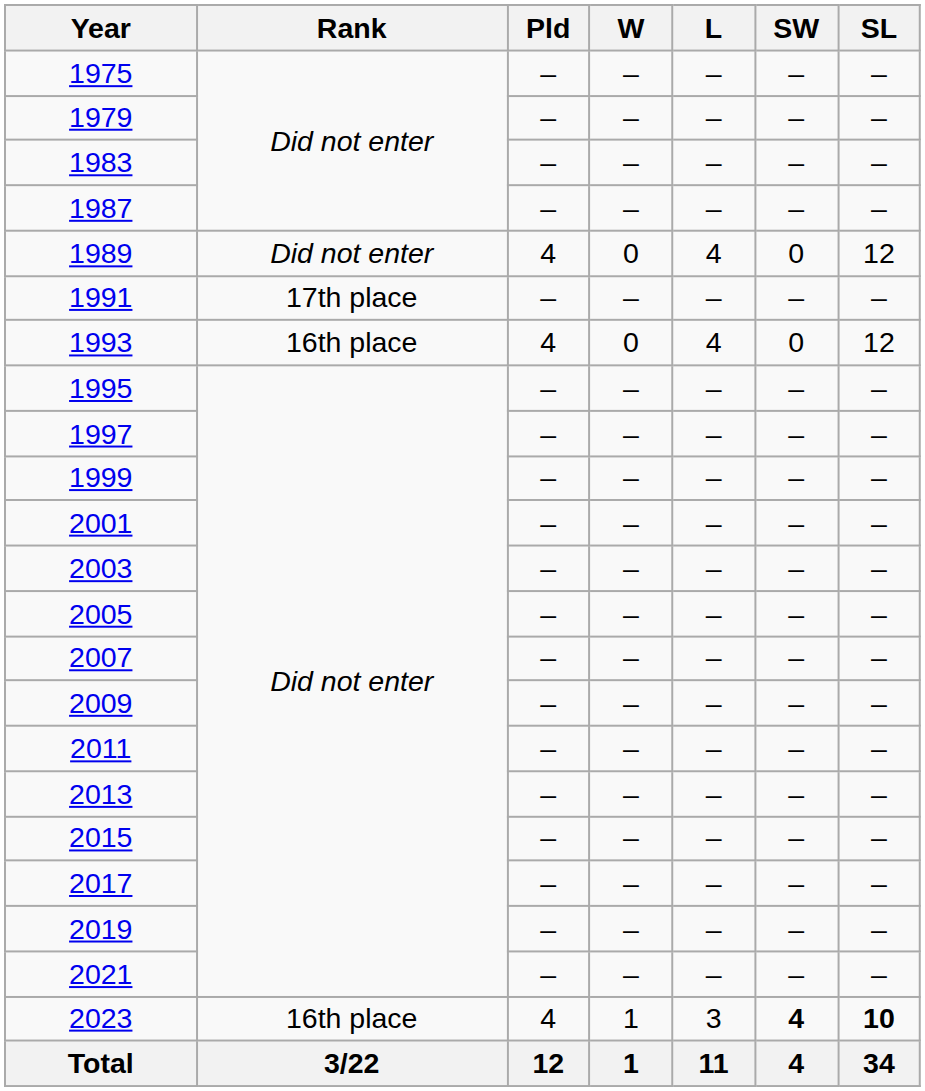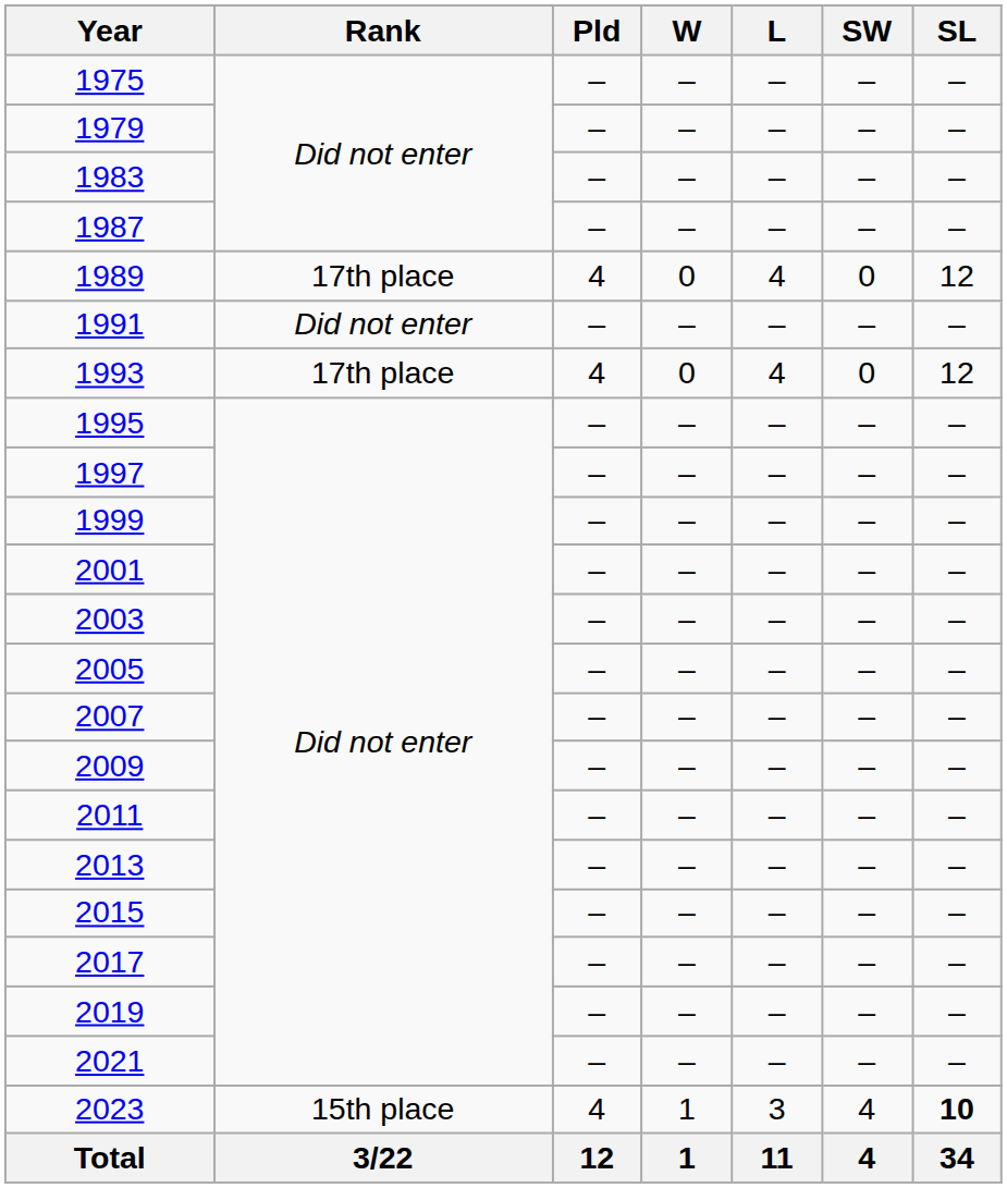1989 | Rank: Did not enter -> 17th place
1991 | Rank: 17th place -> Did not enter
1993 | Rank: 16th place -> 17th place
2023 | Rank: 16th place -> 15th place
2023 | SW: bold -> normal
